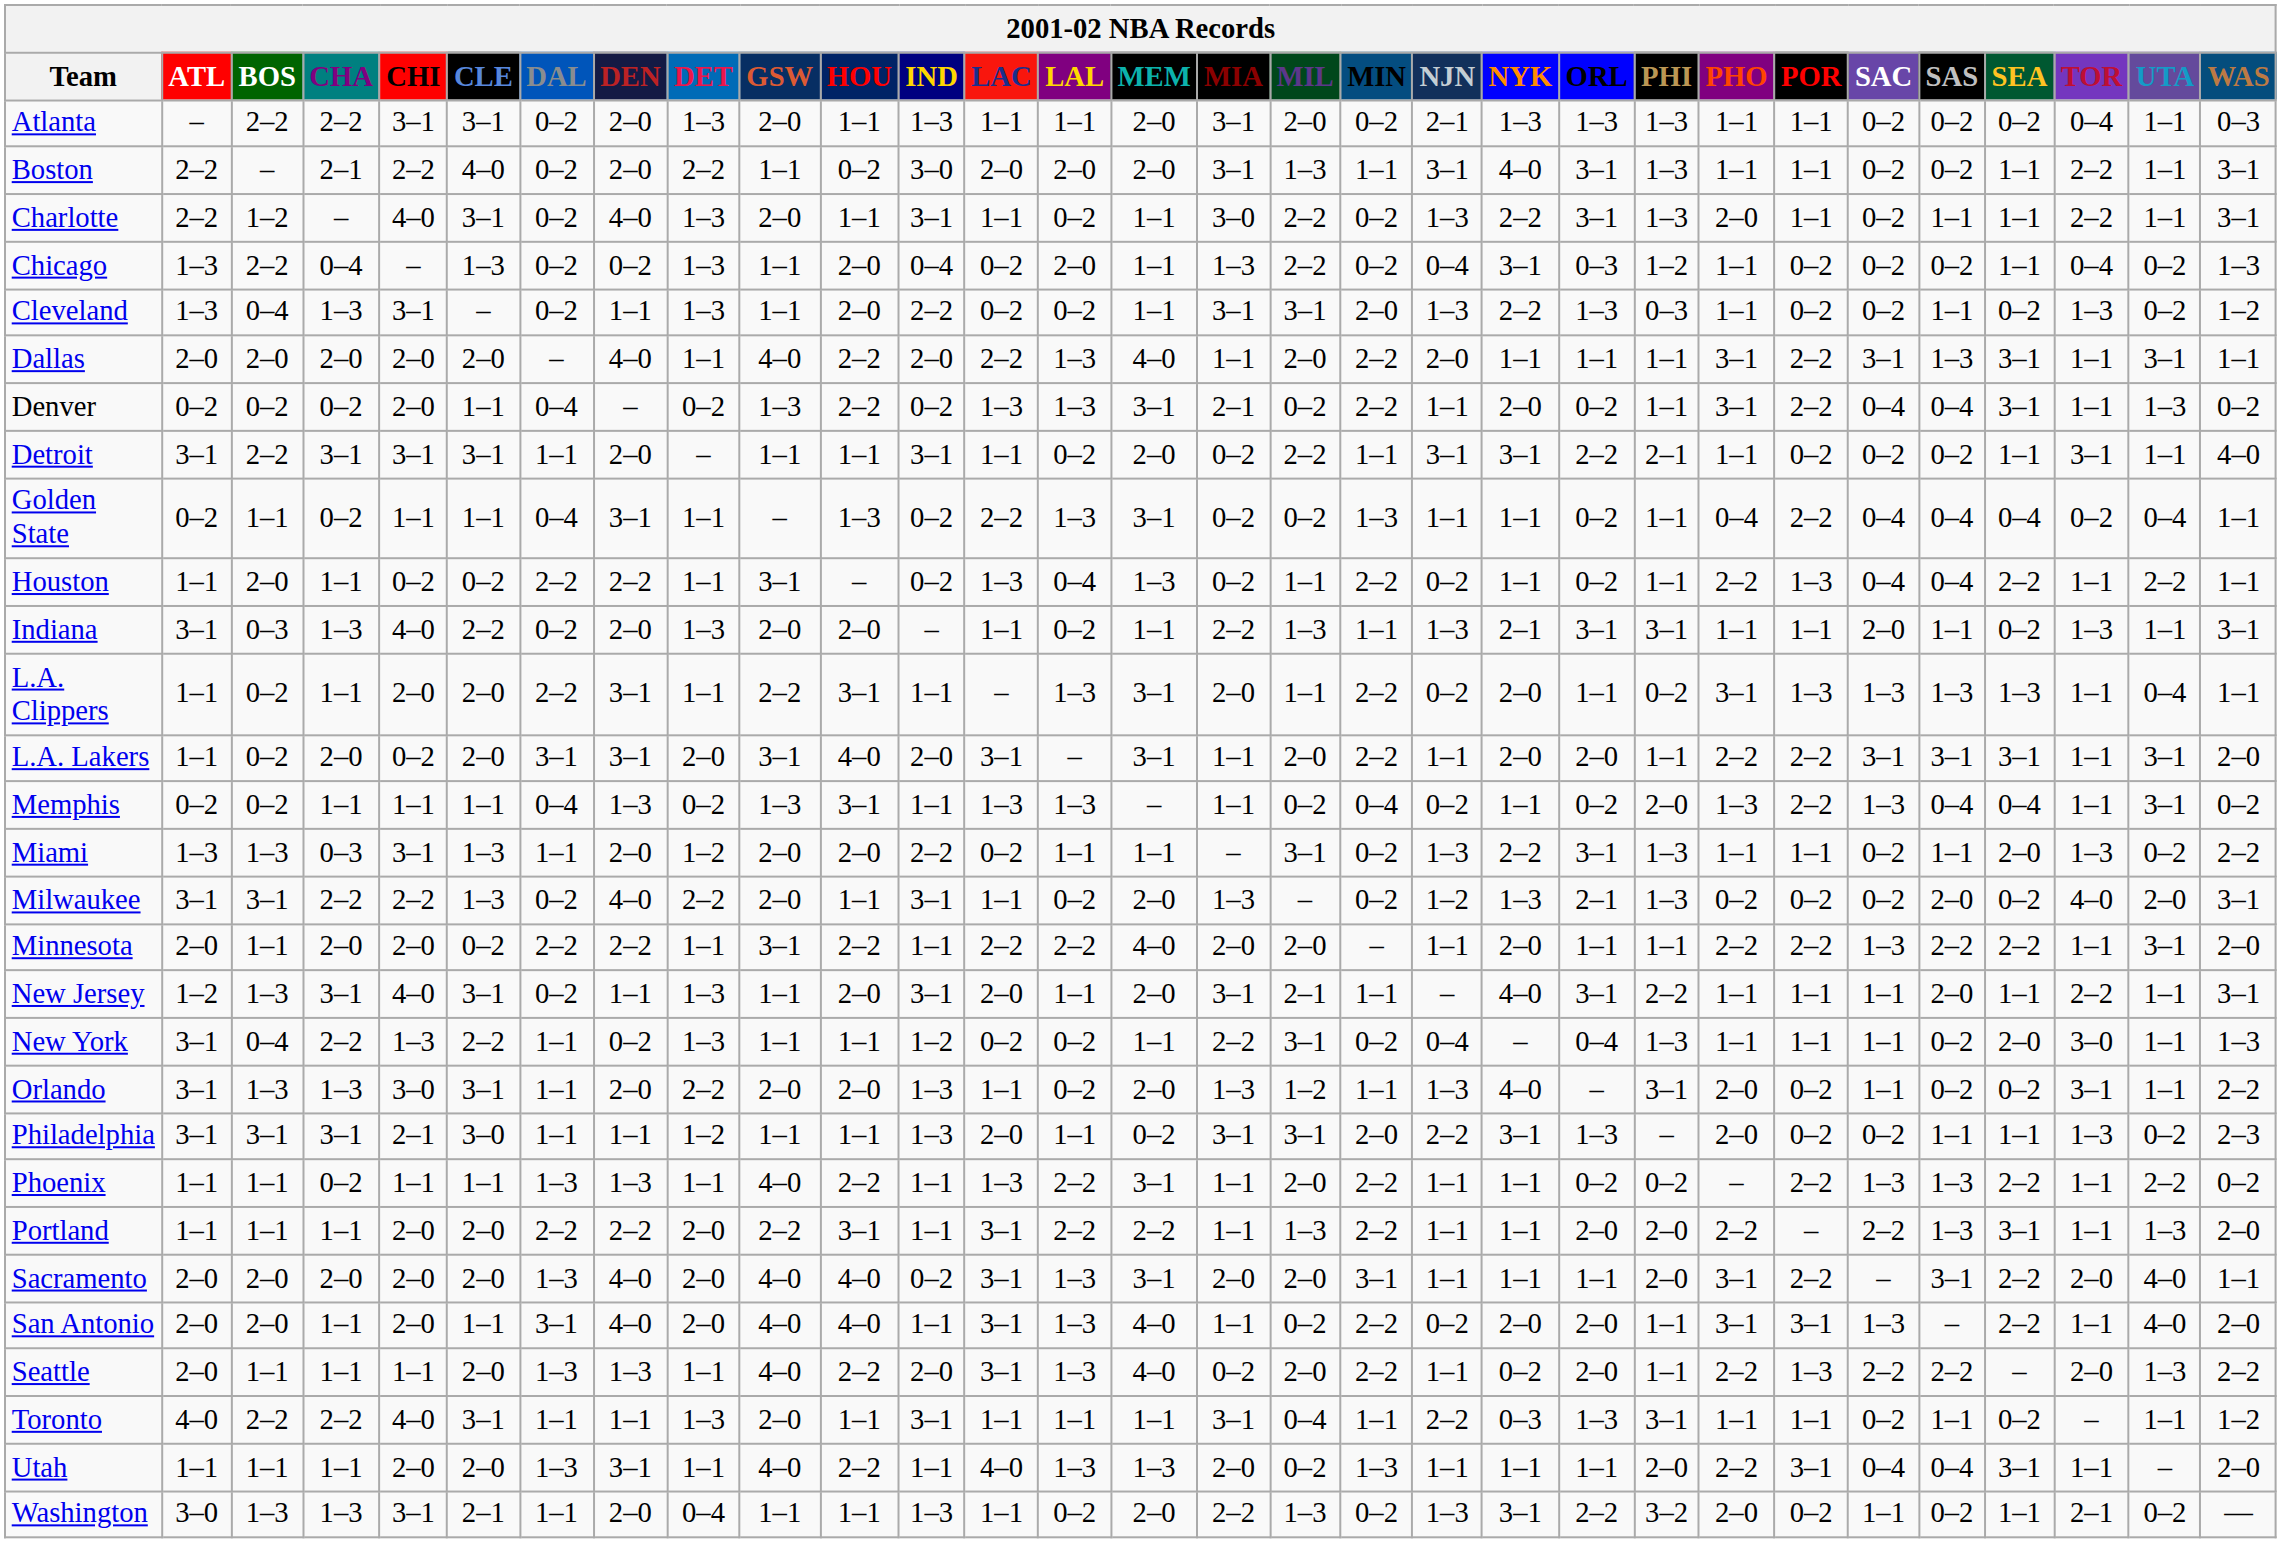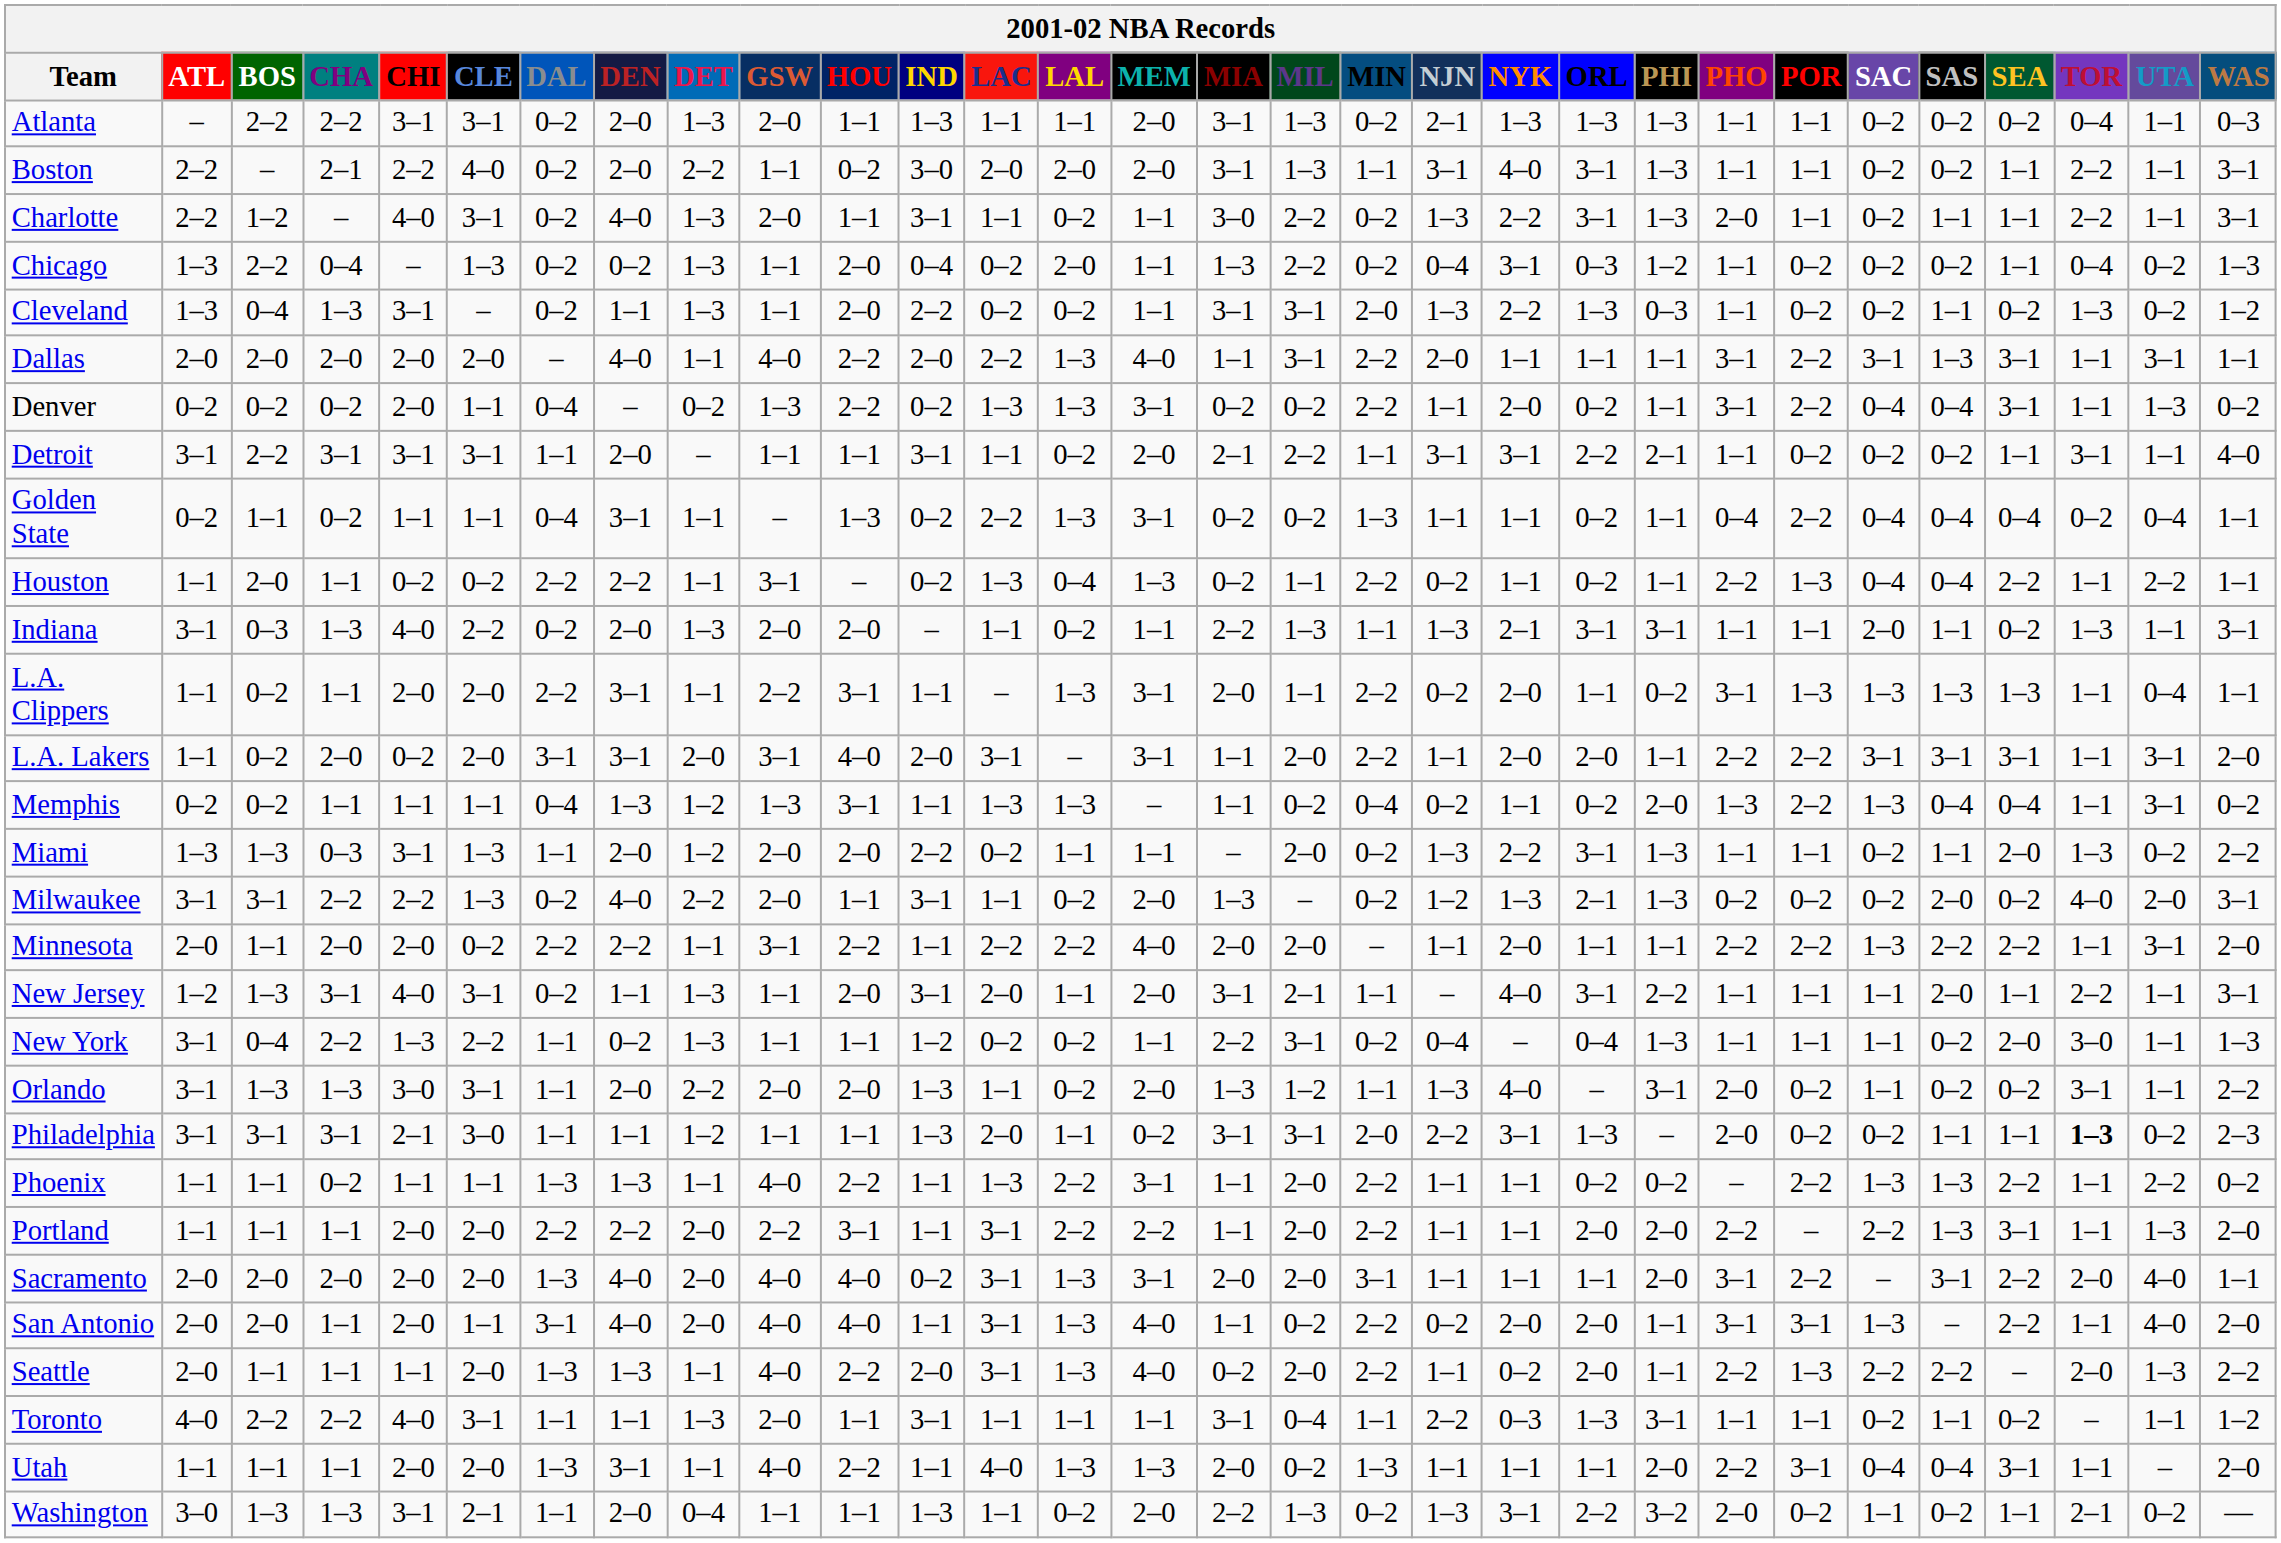Atlanta | MIL: 2–0 -> 1–3
Dallas | MIL: 2–0 -> 3–1
Denver | MIA: 2–1 -> 0–2
Detroit | MIA: 0–2 -> 2–1
Memphis | DET: 0–2 -> 1–2
Miami | MIL: 3–1 -> 2–0
Philadelphia | TOR: normal -> bold
Portland | MIL: 1–3 -> 2–0
